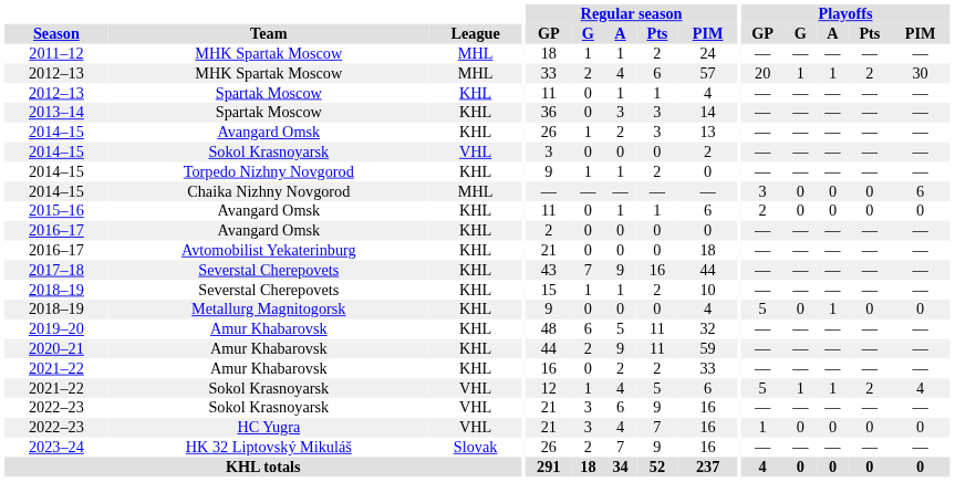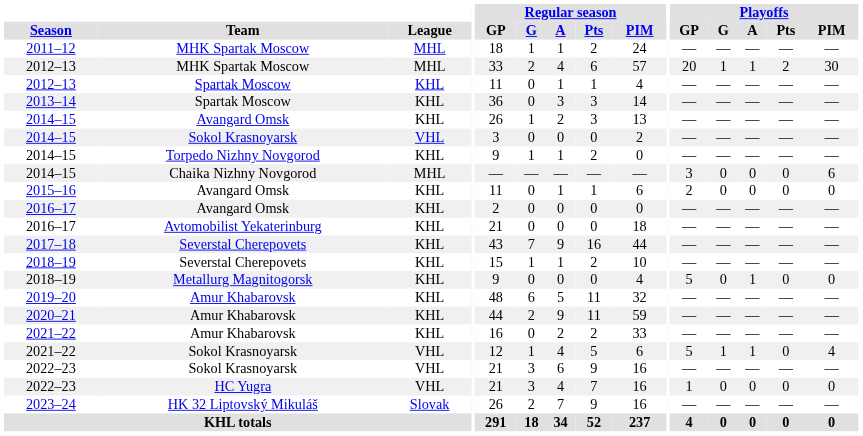2021–22 / Sokol Krasnoyarsk | Playoffs / Pts: 2 -> 0
